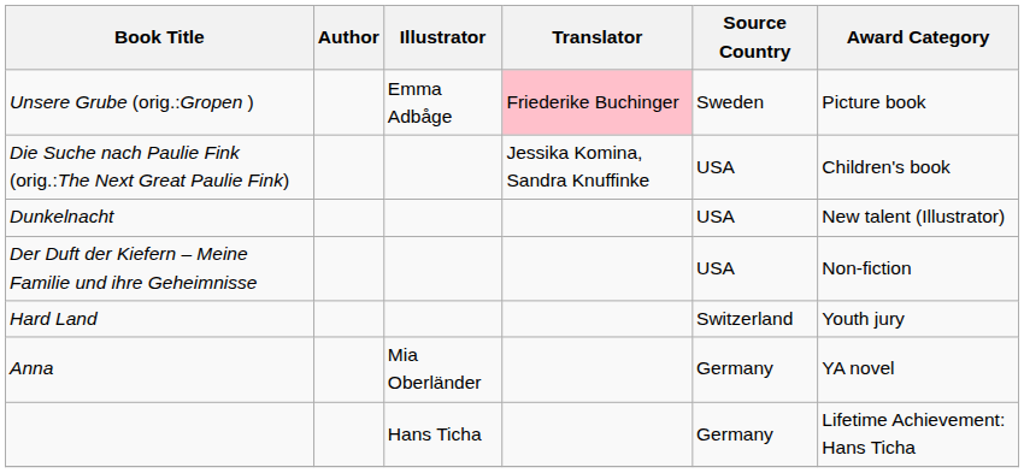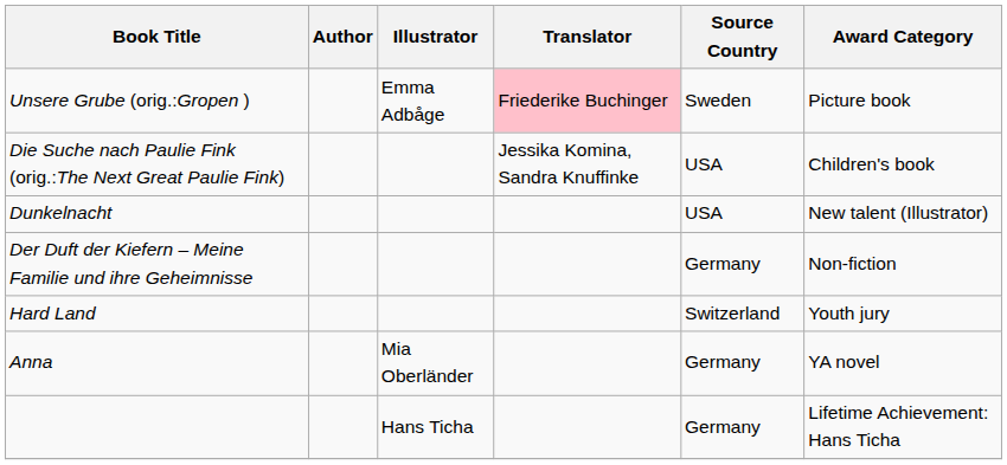Der Duft der Kiefern – Meine Familie und ihre Geheimnisse | Source Country: USA -> Germany
